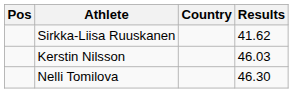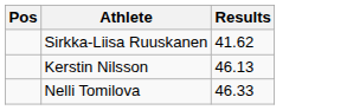- column: Country
Kerstin Nilsson | Results: 46.03 -> 46.13
Nelli Tomilova | Results: 46.30 -> 46.33
